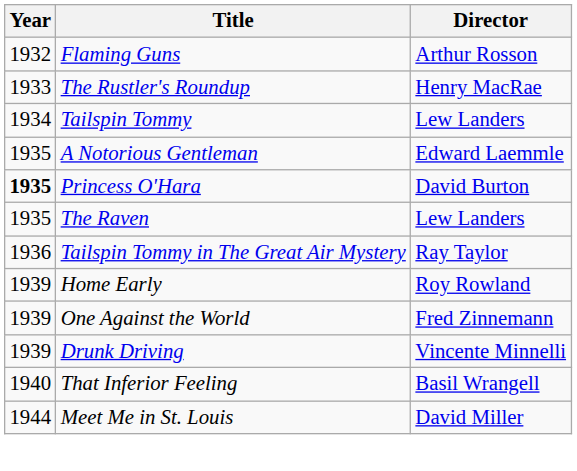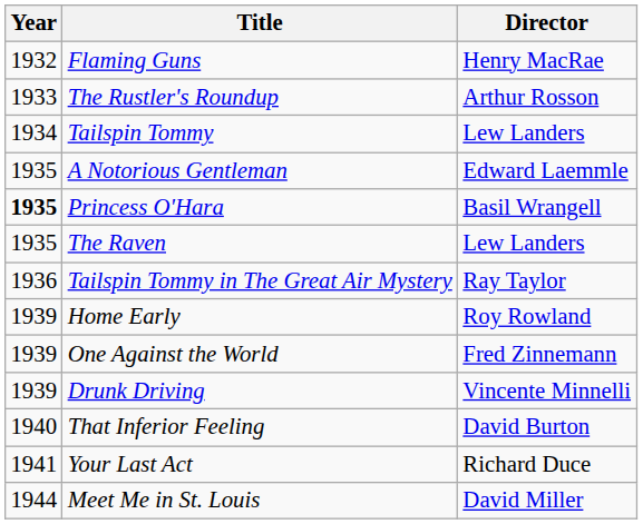Flaming Guns | Director: Arthur Rosson -> Henry MacRae
The Rustler's Roundup | Director: Henry MacRae -> Arthur Rosson
Princess O'Hara | Director: David Burton -> Basil Wrangell
That Inferior Feeling | Director: Basil Wrangell -> David Burton
+ row: 1941 | Your Last Act | Richard Duce
